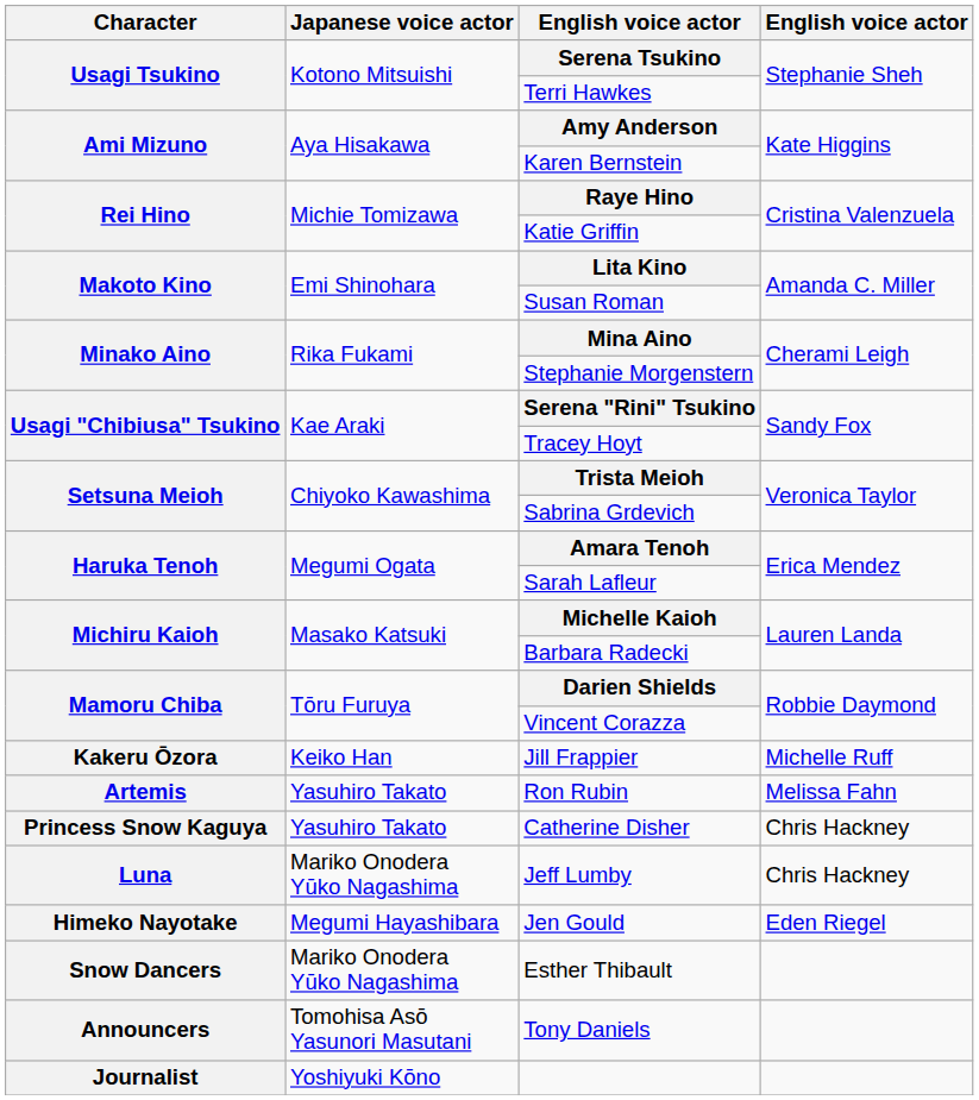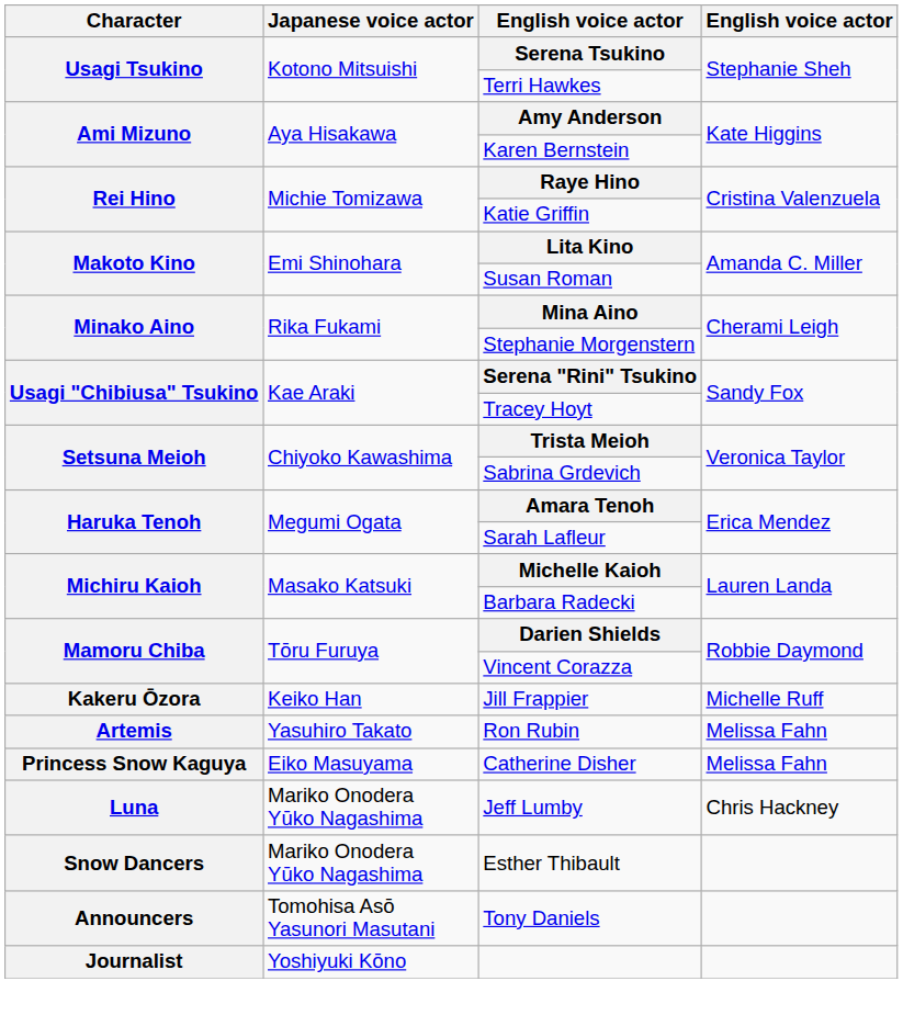Catherine Disher | Japanese voice actor: Yasuhiro Takato -> Eiko Masuyama
Catherine Disher | column 4: Chris Hackney -> Melissa Fahn
- row: Himeko Nayotake | Megumi Hayashibara | Jen Gould | Eden Riegel
